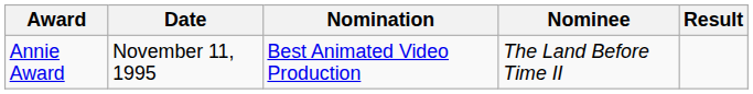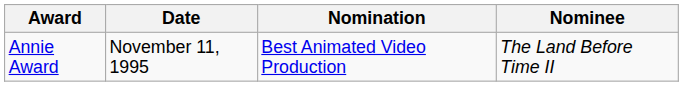- column: Result
